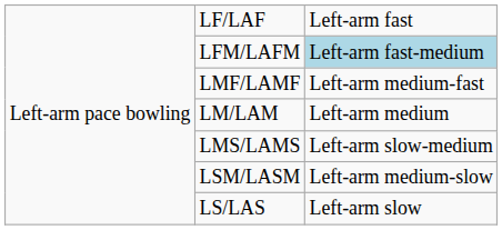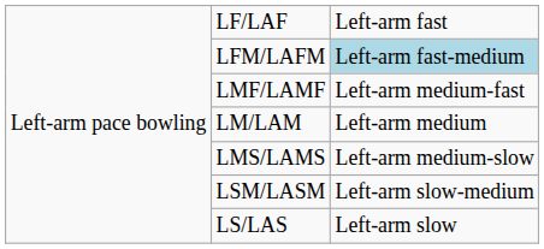LMS/LAMS | column 3: Left-arm slow-medium -> Left-arm medium-slow
LSM/LASM | column 3: Left-arm medium-slow -> Left-arm slow-medium
